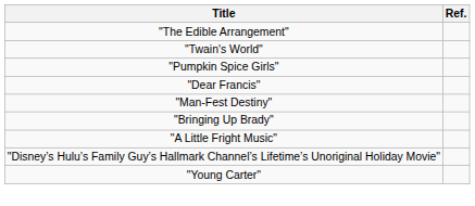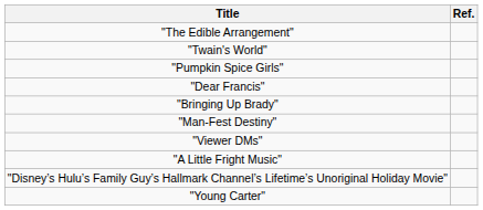rows swapped: "Bringing Up Brady" <-> "Man-Fest Destiny"
+ row: "Viewer DMs"
